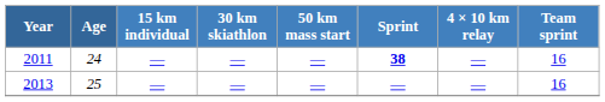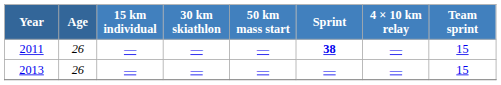2011 | Age: 24 -> 26
2011 | Team sprint: 16 -> 15
2013 | Age: 25 -> 26
2013 | Team sprint: 16 -> 15
